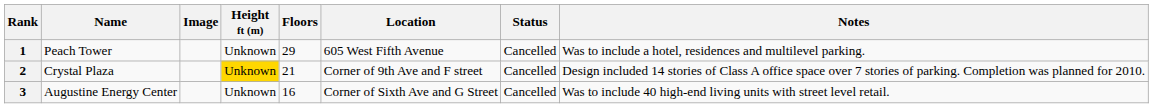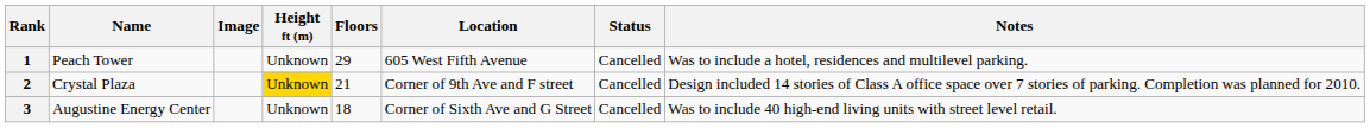3 | Floors: 16 -> 18
